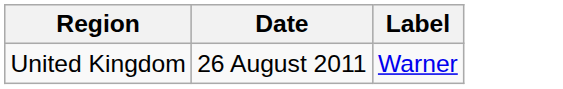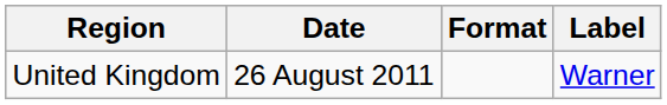+ column: Format
